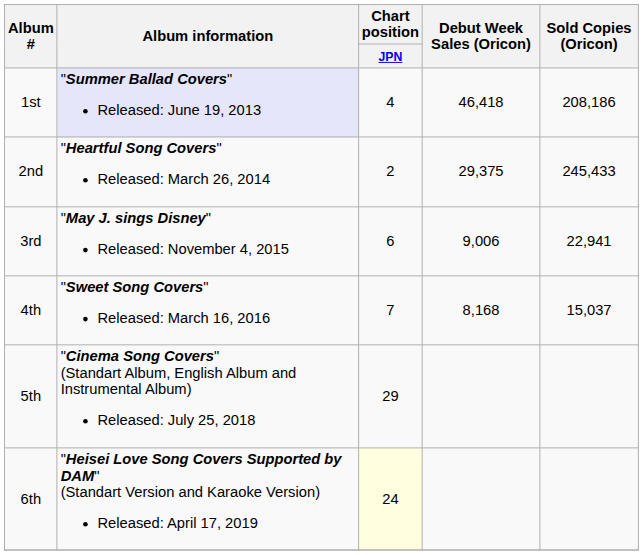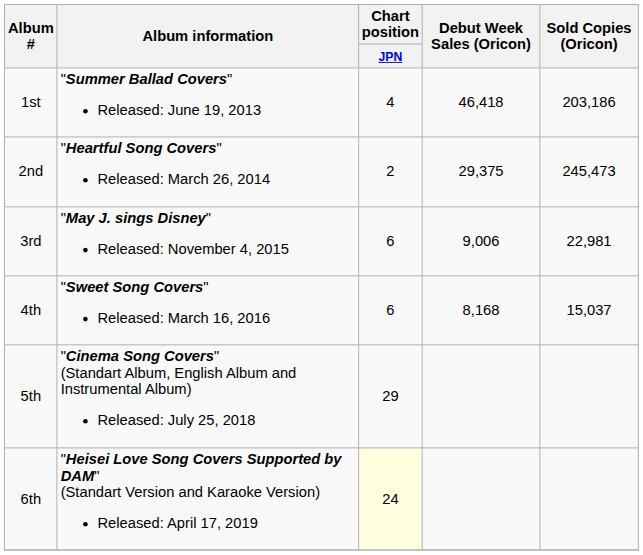1st | Album information: lavender background -> no background
1st | Sold Copies (Oricon): 208,186 -> 203,186
2nd | Sold Copies (Oricon): 245,433 -> 245,473
3rd | Sold Copies (Oricon): 22,941 -> 22,981
4th | Chart position / JPN: 7 -> 6
